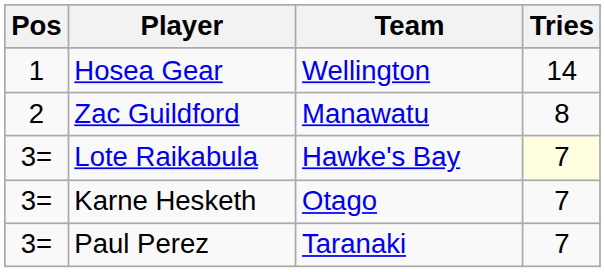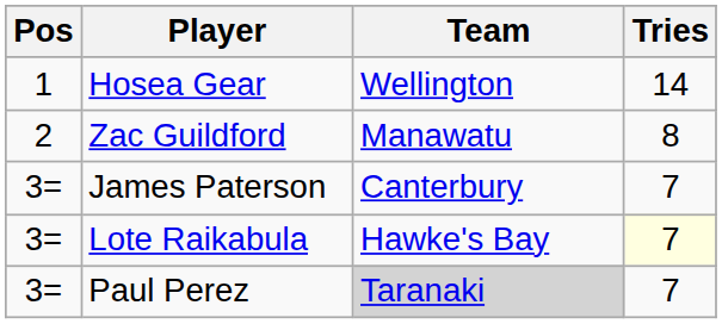+ row: 3= | James Paterson | Canterbury | 7
- row: 3= | Karne Hesketh | Otago | 7
Paul Perez | Team: no background -> lightgrey background
